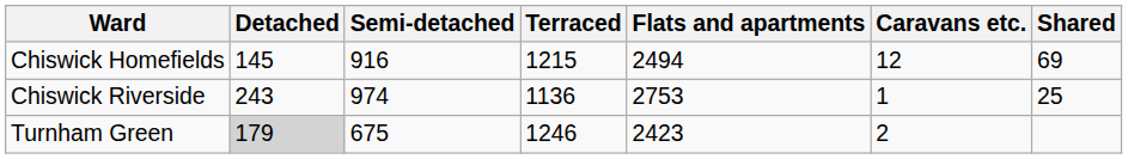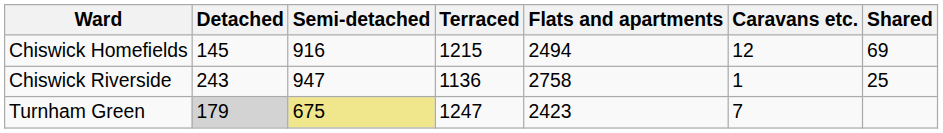Chiswick Riverside | Semi-detached: 974 -> 947
Chiswick Riverside | Flats and apartments: 2753 -> 2758
Turnham Green | Semi-detached: no background -> khaki background
Turnham Green | Terraced: 1246 -> 1247
Turnham Green | Caravans etc.: 2 -> 7
